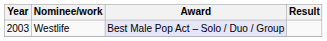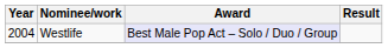Westlife | Year: 2003 -> 2004
